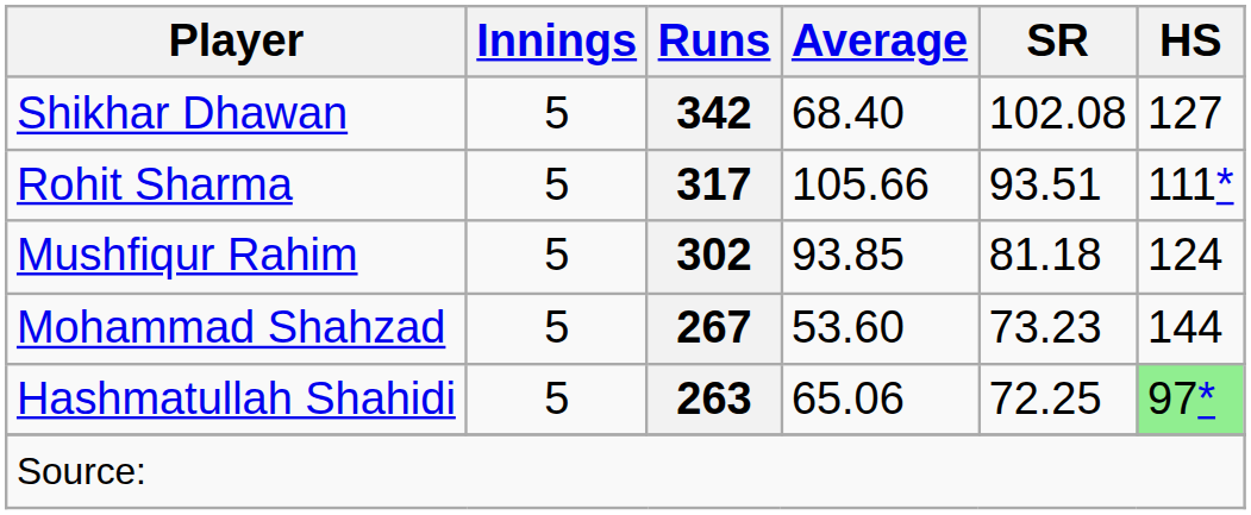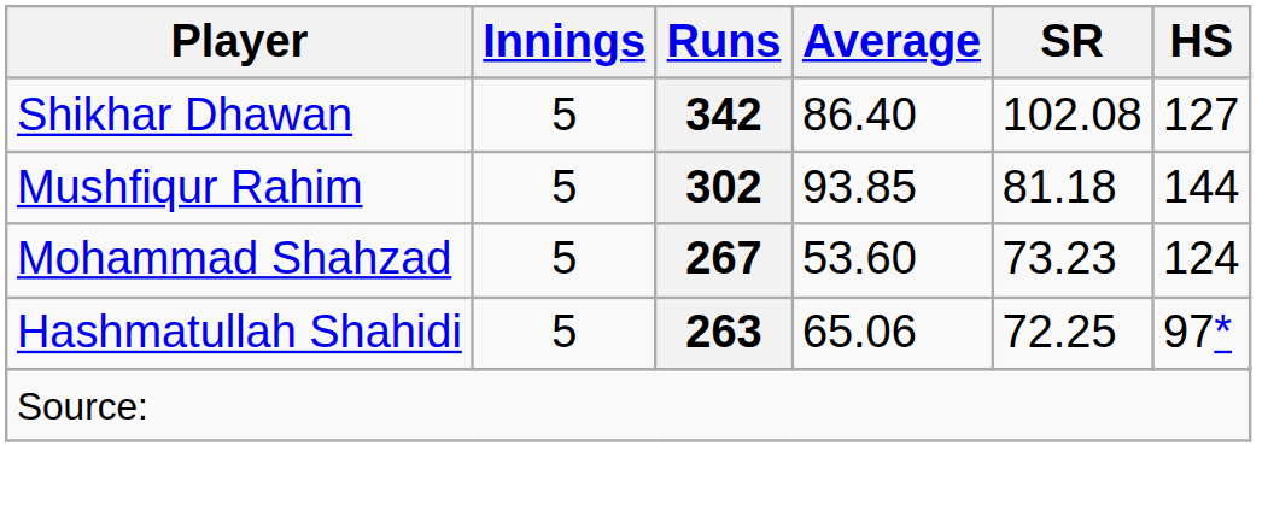Shikhar Dhawan | Average: 68.40 -> 86.40
- row: Rohit Sharma | 5 | 317 | 105.66 | 93.51 | 111*
Mushfiqur Rahim | HS: 124 -> 144
Mohammad Shahzad | HS: 144 -> 124
Hashmatullah Shahidi | HS: lightgreen background -> no background
